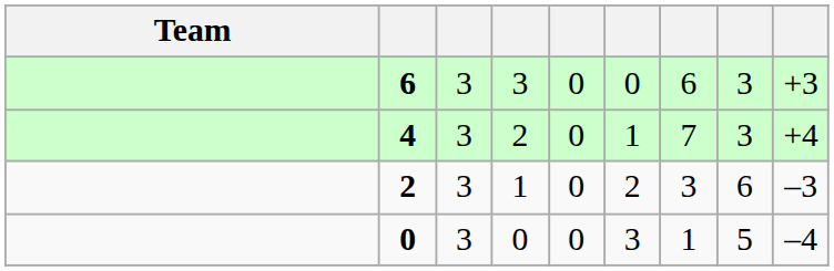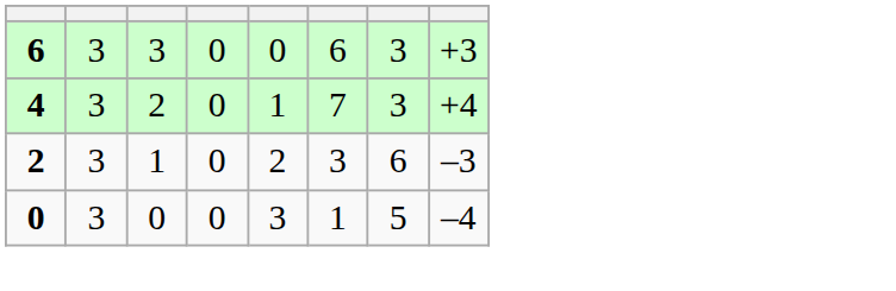- column: Team
